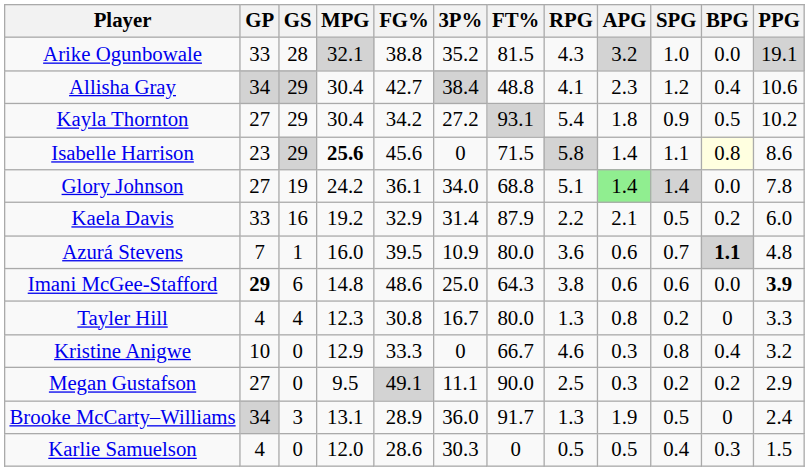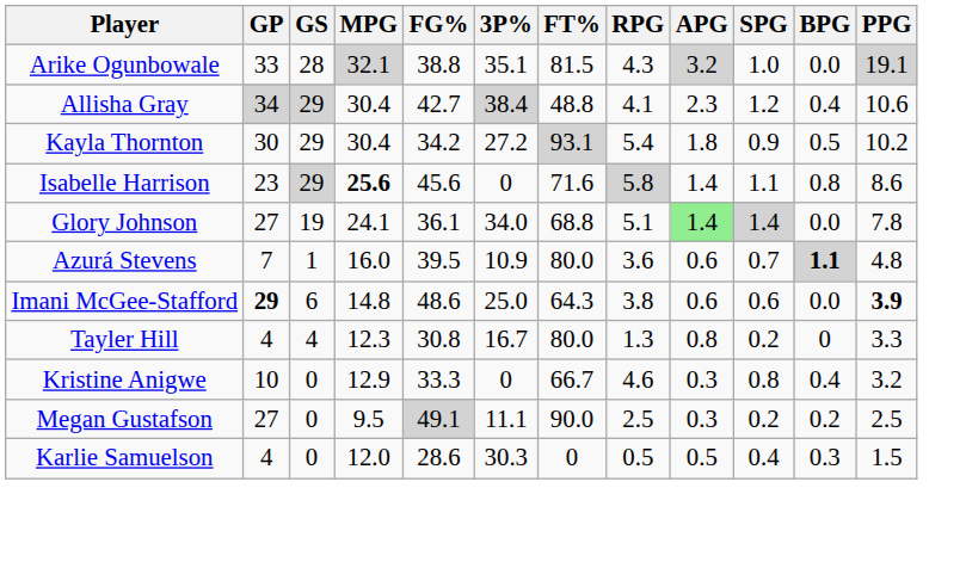Arike Ogunbowale | 3P%: 35.2 -> 35.1
Kayla Thornton | GP: 27 -> 30
Isabelle Harrison | FT%: 71.5 -> 71.6
Isabelle Harrison | BPG: lightyellow background -> no background
Glory Johnson | MPG: 24.2 -> 24.1
- row: Kaela Davis | 33 | 16 | 19.2 | 32.9 | 31.4 | 87.9 | 2.2 | 2.1 | 0.5 | 0.2 | 6.0
Megan Gustafson | PPG: 2.9 -> 2.5
- row: Brooke McCarty–Williams | 34 | 3 | 13.1 | 28.9 | 36.0 | 91.7 | 1.3 | 1.9 | 0.5 | 0 | 2.4
